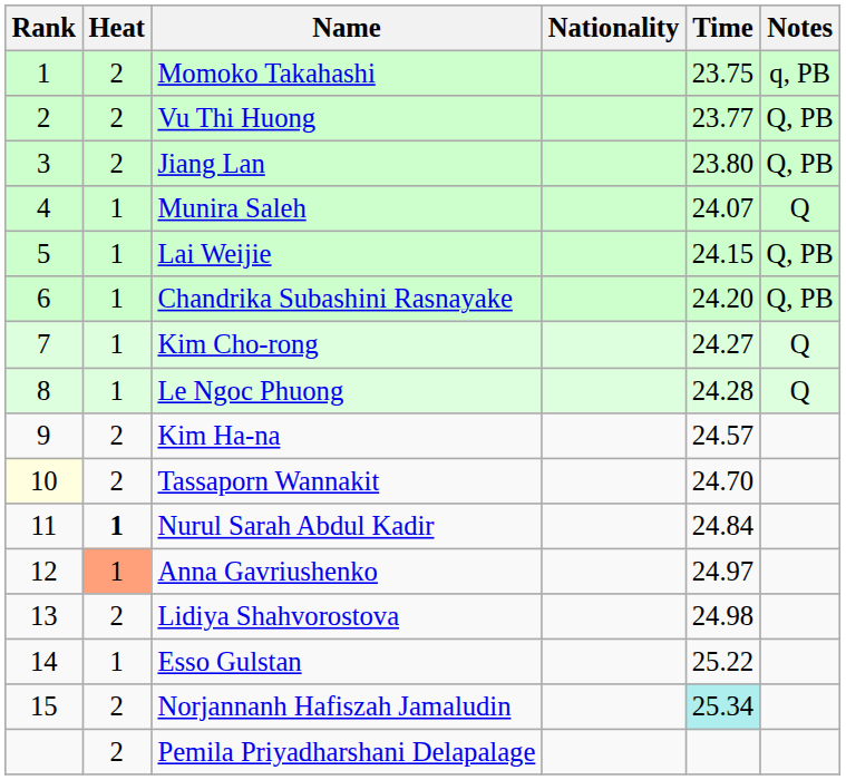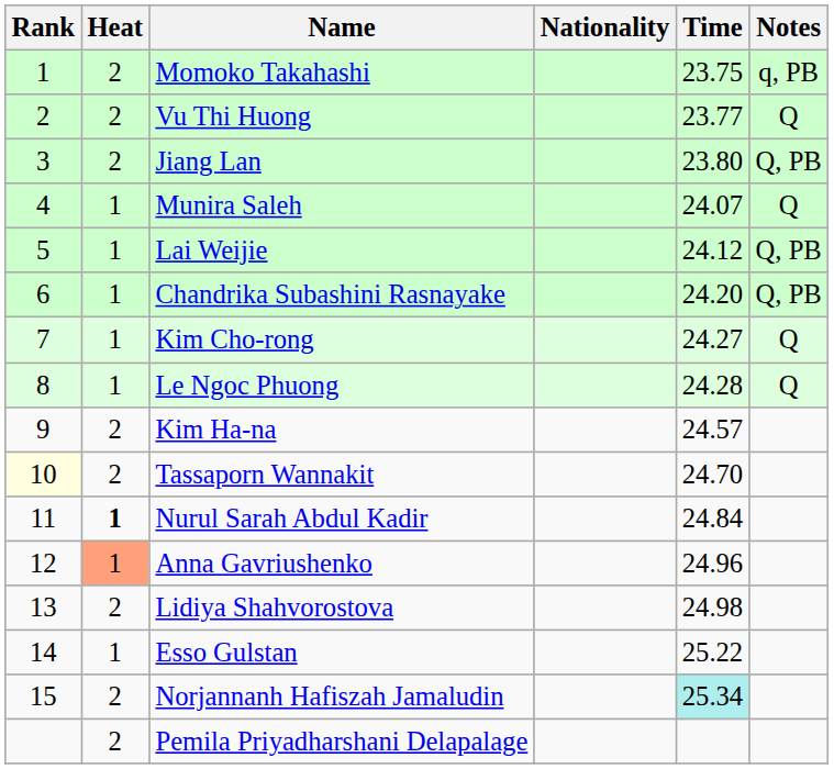Vu Thi Huong | Notes: Q, PB -> Q
Lai Weijie | Time: 24.15 -> 24.12
Anna Gavriushenko | Time: 24.97 -> 24.96
